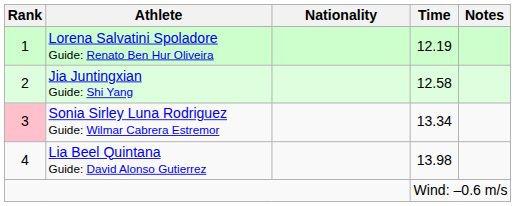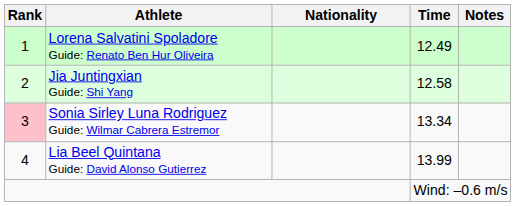Lorena Salvatini Spoladore Guide: Renato Ben Hur Oliveira | Time: 12.19 -> 12.49
Lia Beel Quintana Guide: David Alonso Gutierrez | Time: 13.98 -> 13.99
